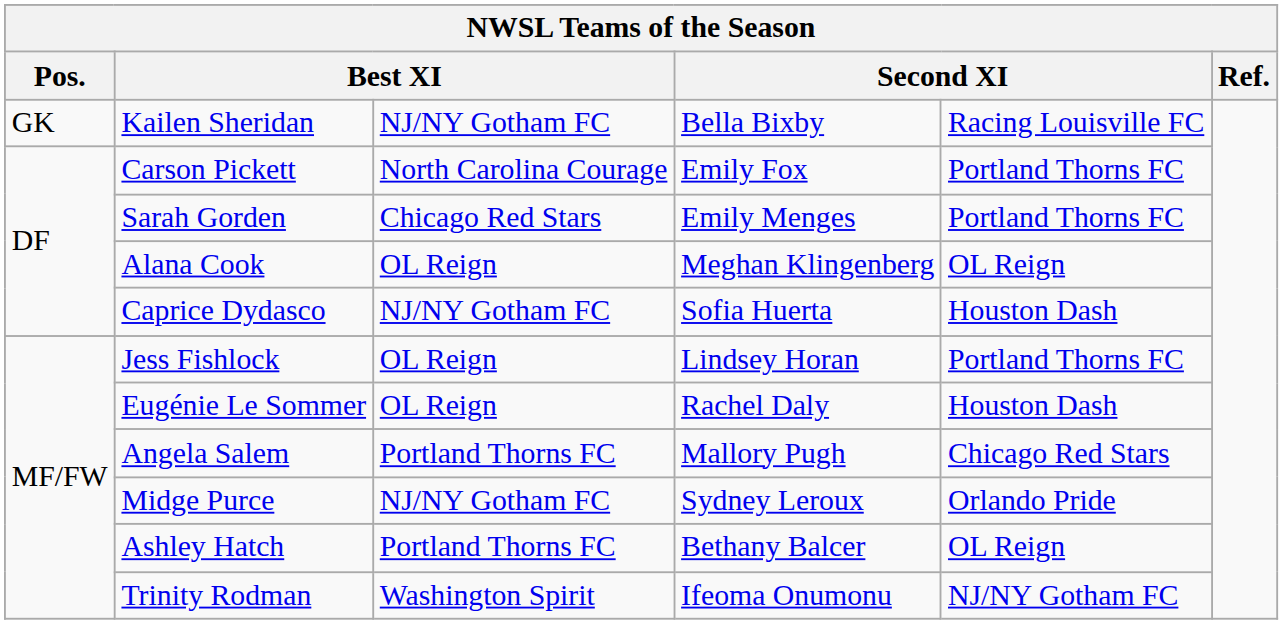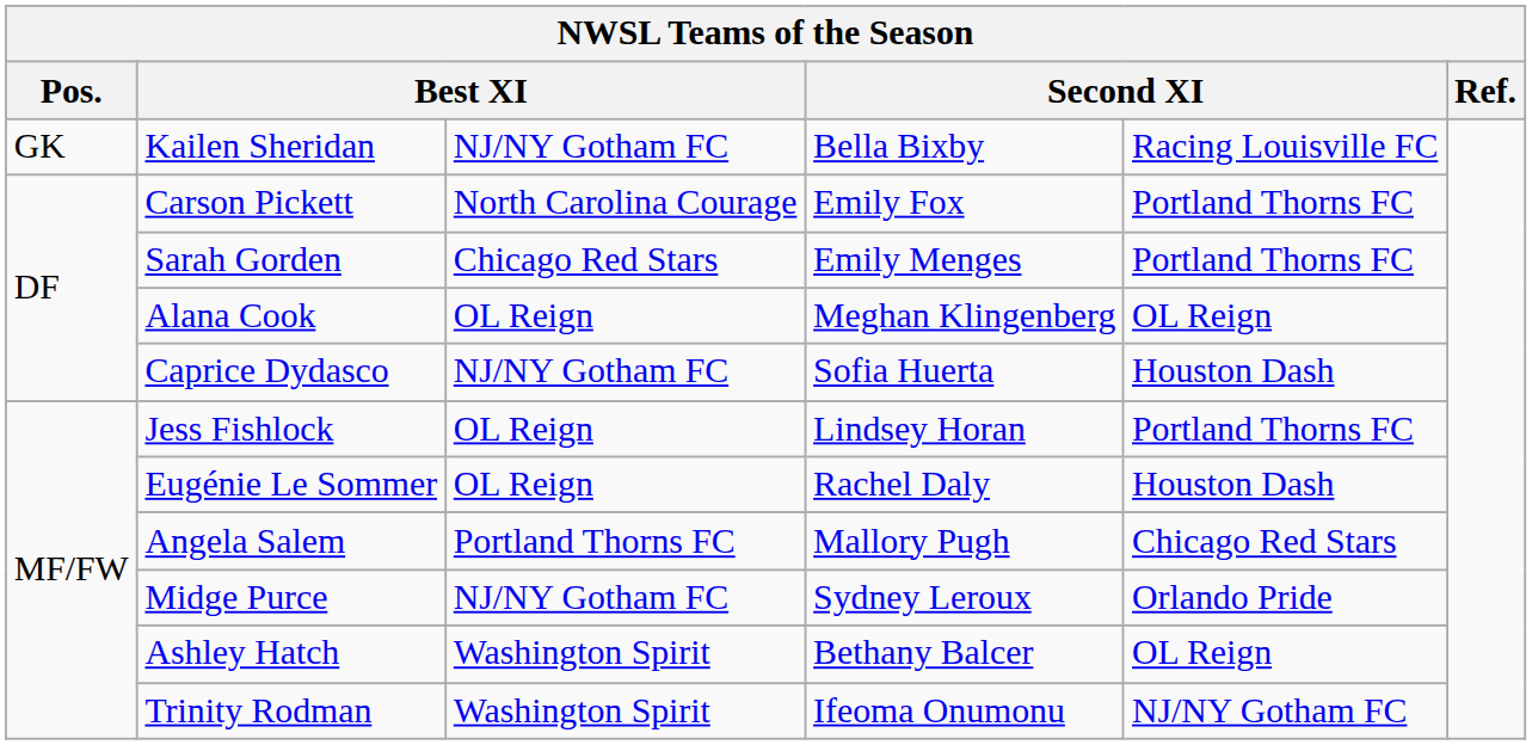Ashley Hatch | column 3: Portland Thorns FC -> Washington Spirit
